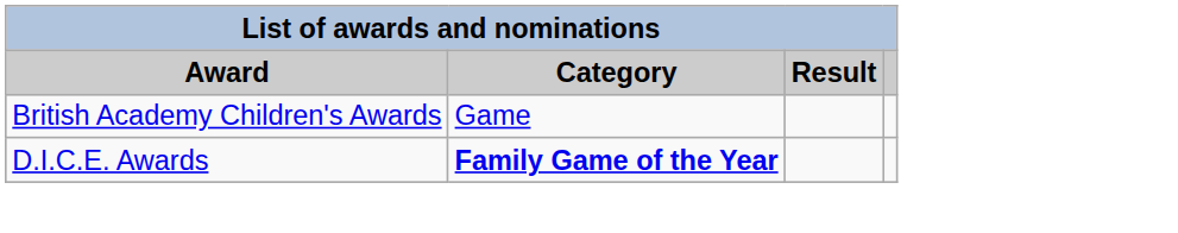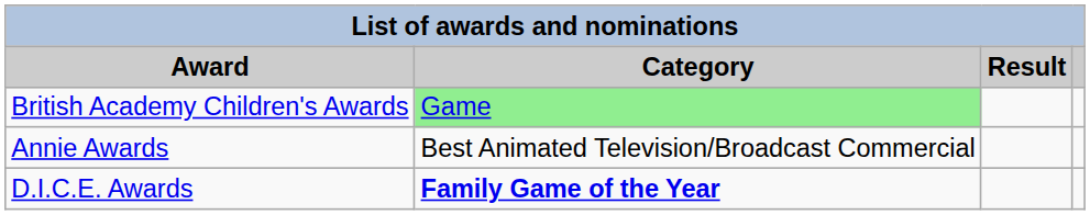British Academy Children's Awards | Category: no background -> lightgreen background
+ row: Annie Awards | Best Animated Television/Broadcast Commercial
